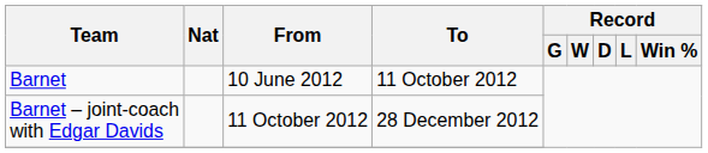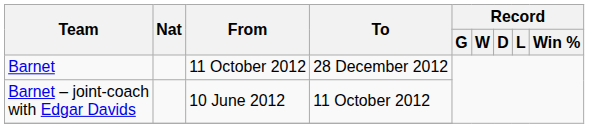Barnet | From: 10 June 2012 -> 11 October 2012
Barnet | To: 11 October 2012 -> 28 December 2012
Barnet – joint-coach with Edgar Davids | From: 11 October 2012 -> 10 June 2012
Barnet – joint-coach with Edgar Davids | To: 28 December 2012 -> 11 October 2012
